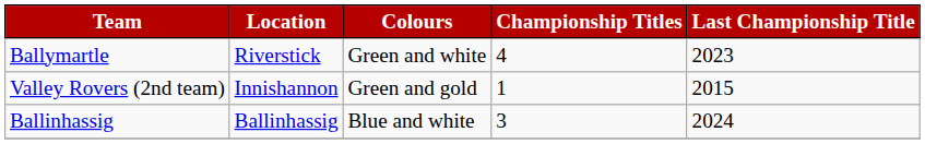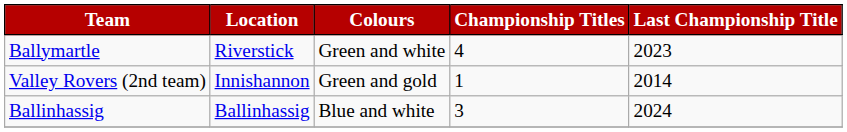Valley Rovers (2nd team) | Last Championship Title: 2015 -> 2014
